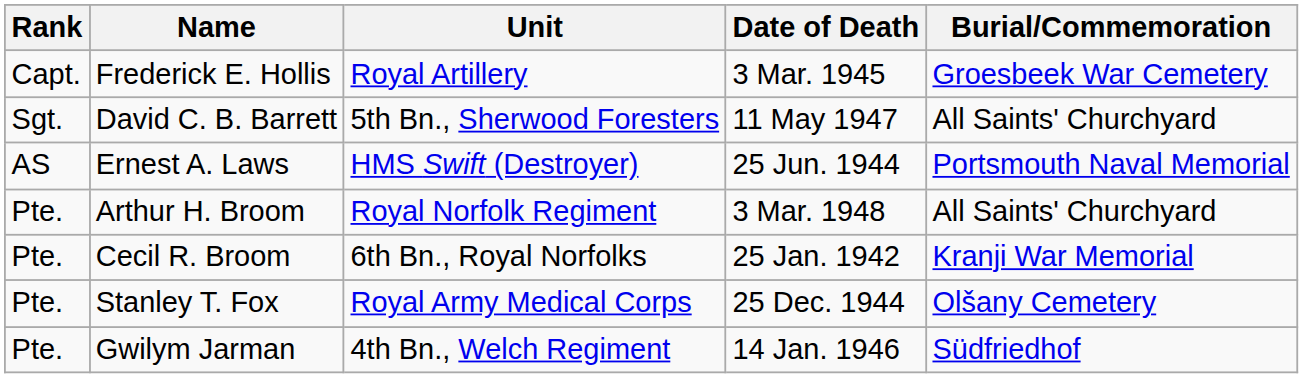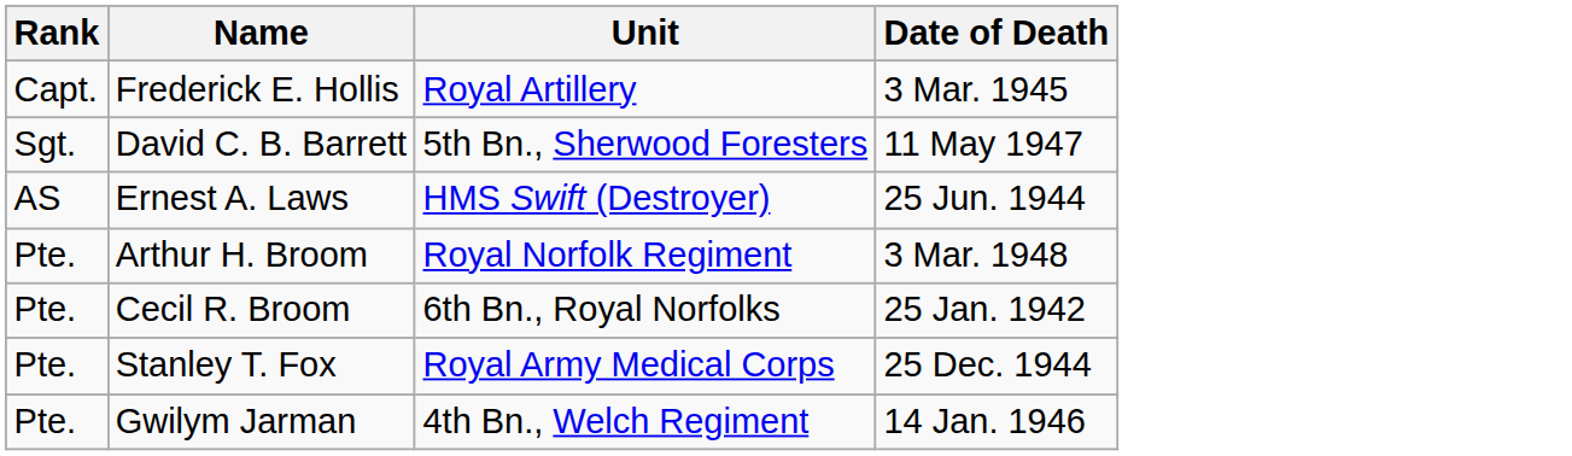- column: Burial/Commemoration | Groesbeek War Cemetery | All Saints' Churchyard | Portsmouth Naval Memorial | All Saints' Churchyard | Kranji War Memorial | Olšany Cemetery | Südfriedhof
